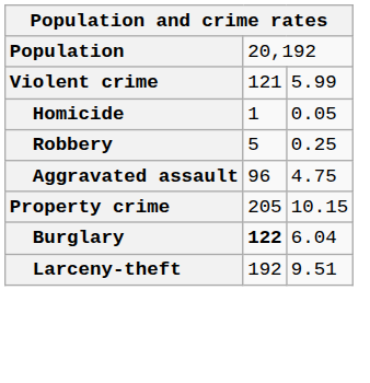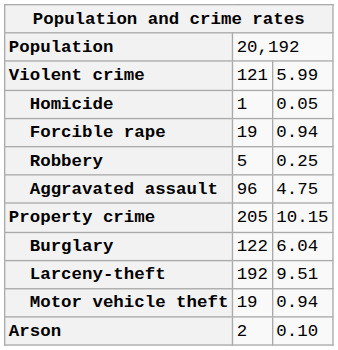+ row: Forcible rape | 19 | 0.94
Burglary | column 2: bold -> normal
+ row: Motor vehicle theft | 19 | 0.94
+ row: Arson | 2 | 0.10
